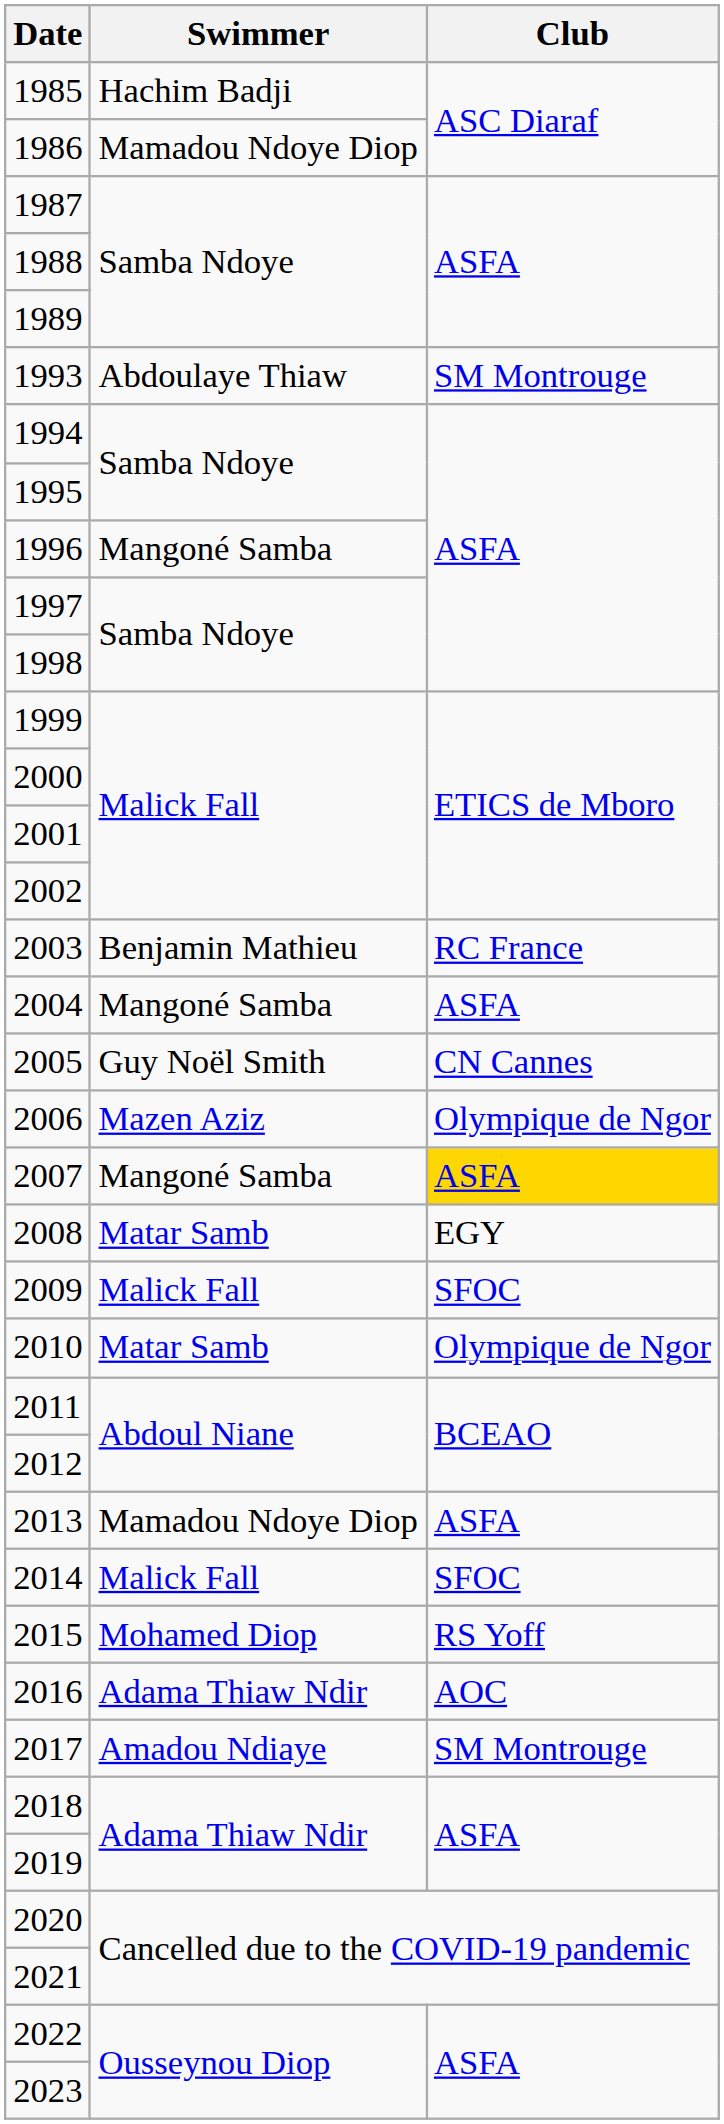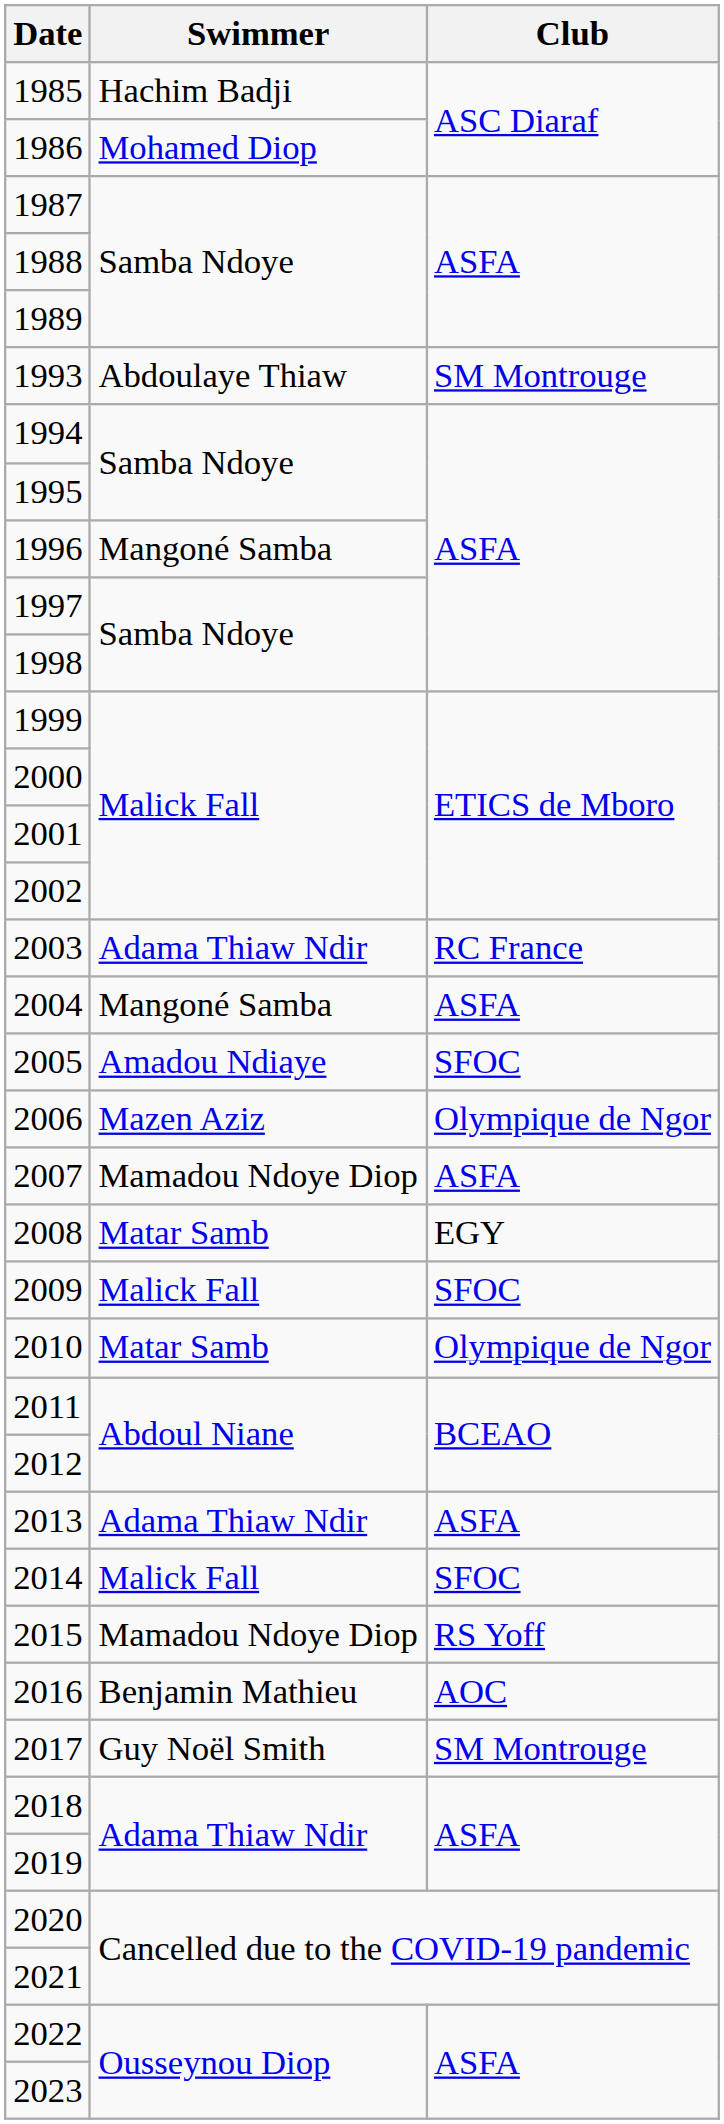1986 | Swimmer: Mamadou Ndoye Diop -> Mohamed Diop
2003 | Swimmer: Benjamin Mathieu -> Adama Thiaw Ndir
2005 | Swimmer: Guy Noël Smith -> Amadou Ndiaye
2005 | Club: CN Cannes -> SFOC
2007 | Swimmer: Mangoné Samba -> Mamadou Ndoye Diop
2007 | Club: gold background -> no background
2013 | Swimmer: Mamadou Ndoye Diop -> Adama Thiaw Ndir
2015 | Swimmer: Mohamed Diop -> Mamadou Ndoye Diop
2016 | Swimmer: Adama Thiaw Ndir -> Benjamin Mathieu
2017 | Swimmer: Amadou Ndiaye -> Guy Noël Smith
